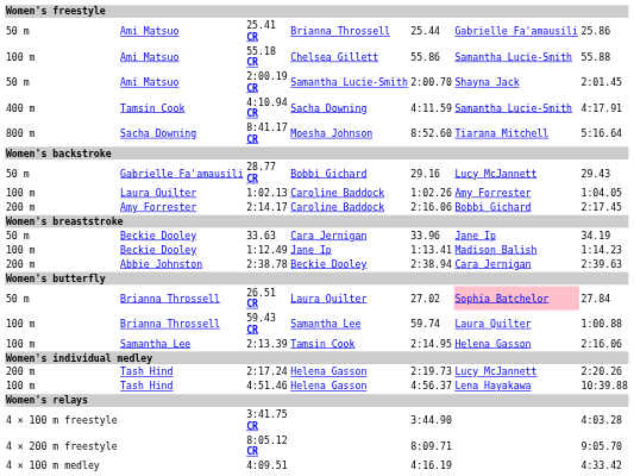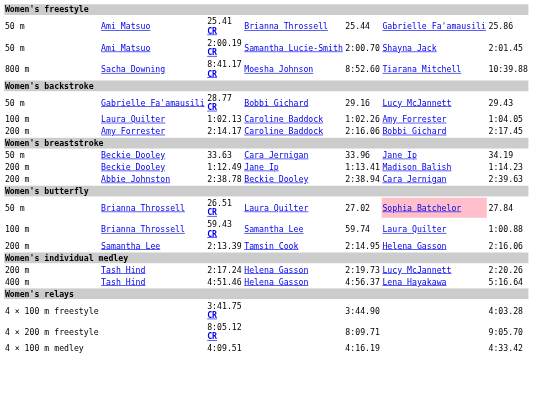- row: 100 m | Ami Matsuo | 55.18 CR | Chelsea Gillett | 55.86 | Samantha Lucie-Smith | 55.88
- row: 400 m | Tamsin Cook | 4:10.94 CR | Sacha Downing | 4:11.59 | Samantha Lucie-Smith | 4:17.91
8:41.17 CR | column 7: 5:16.64 -> 10:39.88
1:12.49 | column 1: 100 m -> 200 m
2:13.39 | column 1: 100 m -> 200 m
4:51.46 | column 1: 100 m -> 400 m
4:51.46 | column 7: 10:39.88 -> 5:16.64
